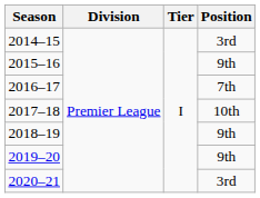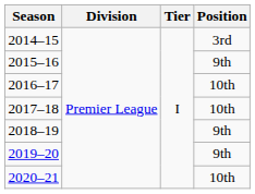2016–17 | Position: 7th -> 10th
2020–21 | Position: 3rd -> 10th
